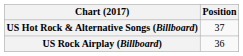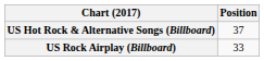US Rock Airplay (Billboard) | Position: 36 -> 33
